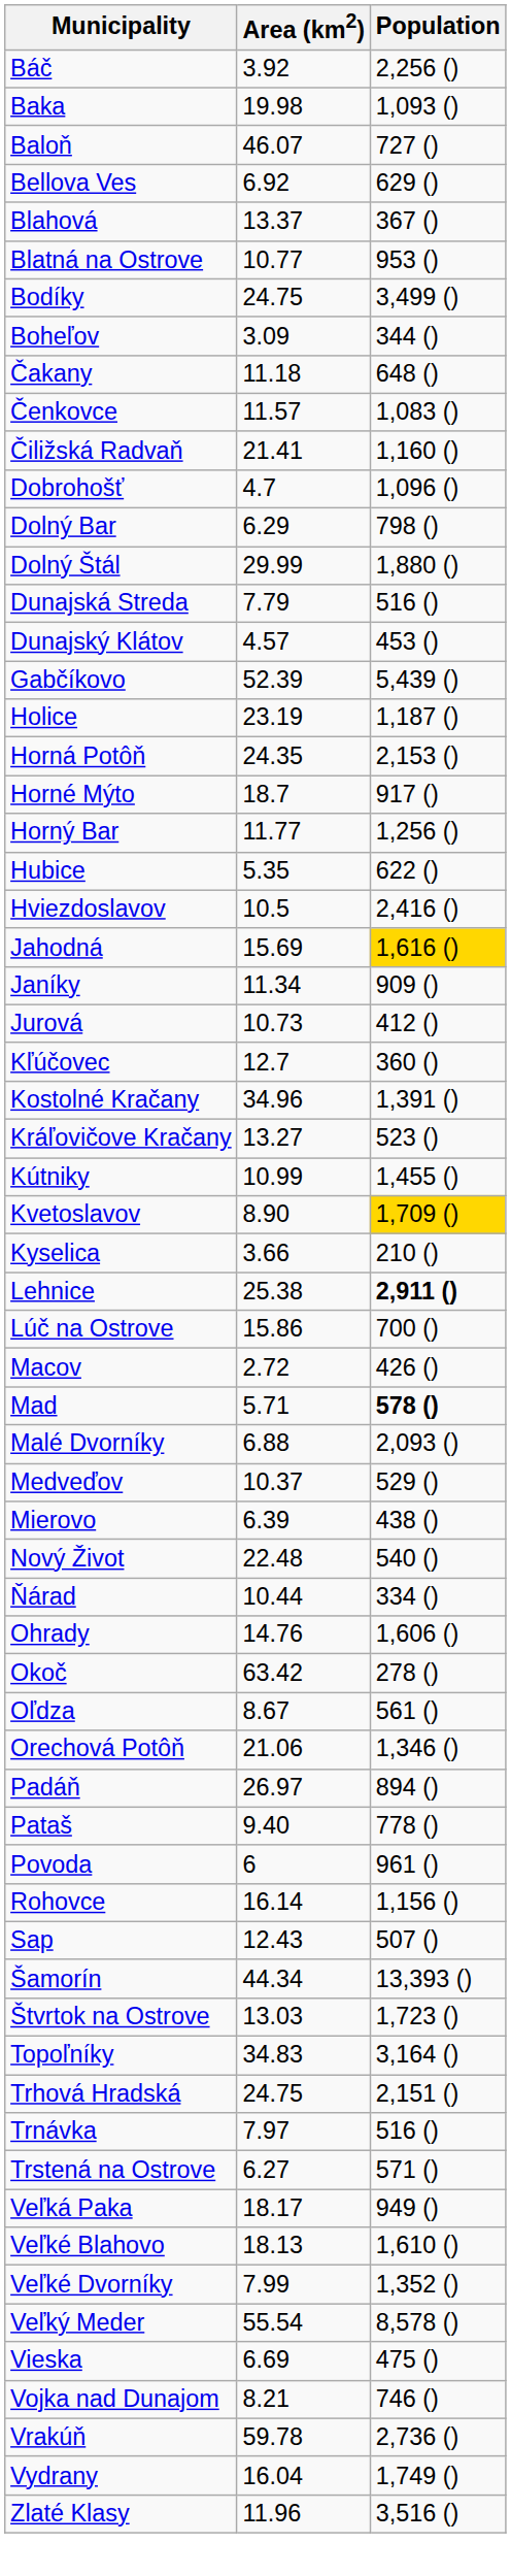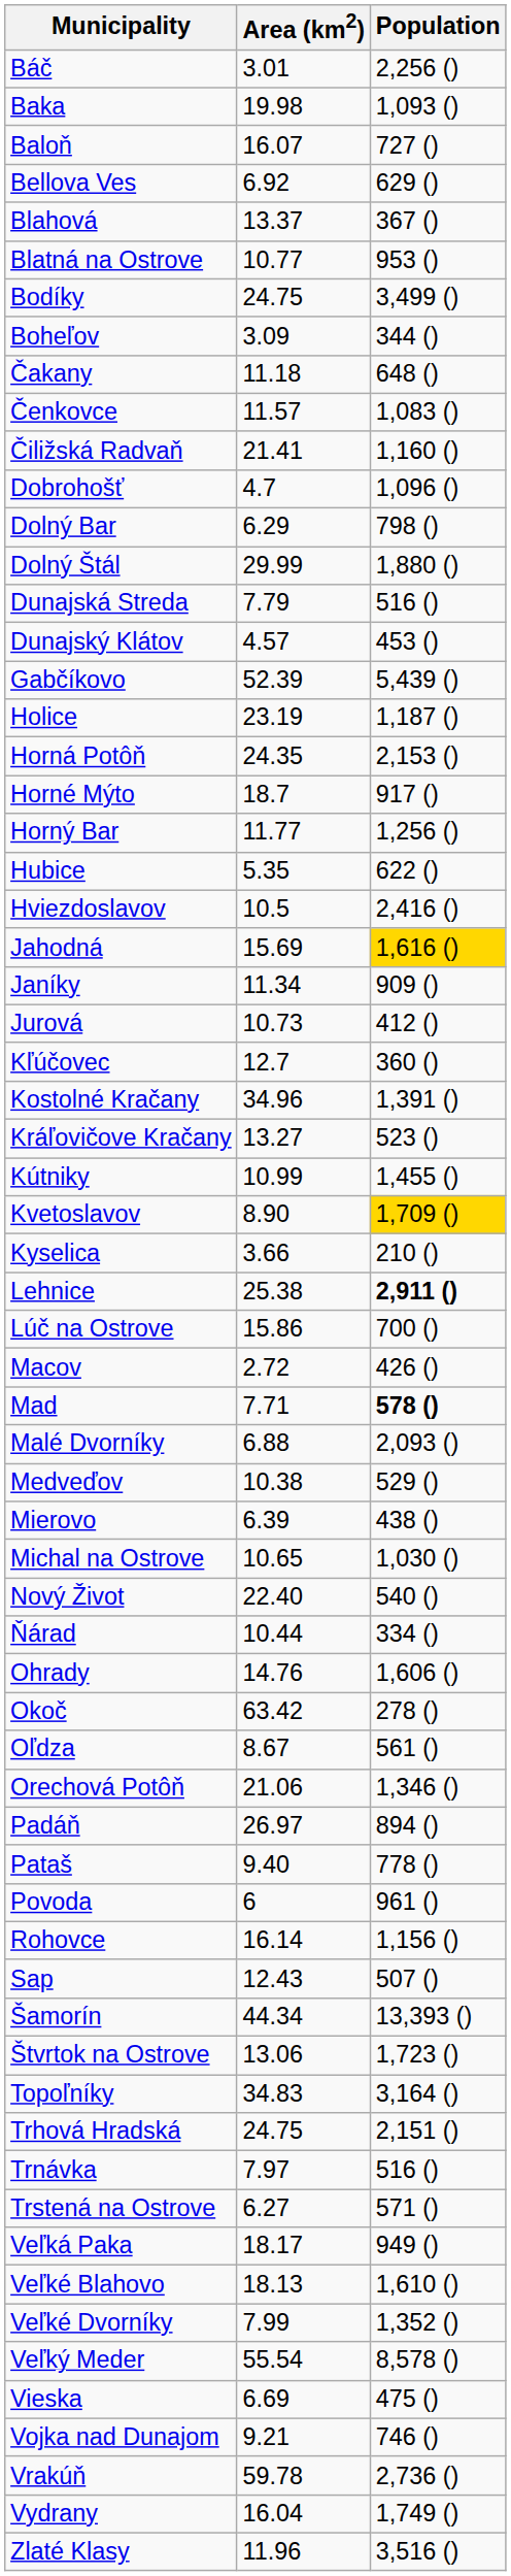Báč | Area (km2): 3.92 -> 3.01
Baloň | Area (km2): 46.07 -> 16.07
Mad | Area (km2): 5.71 -> 7.71
Medveďov | Area (km2): 10.37 -> 10.38
+ row: Michal na Ostrove | 10.65 | 1,030 ()
Nový Život | Area (km2): 22.48 -> 22.40
Štvrtok na Ostrove | Area (km2): 13.03 -> 13.06
Vojka nad Dunajom | Area (km2): 8.21 -> 9.21
